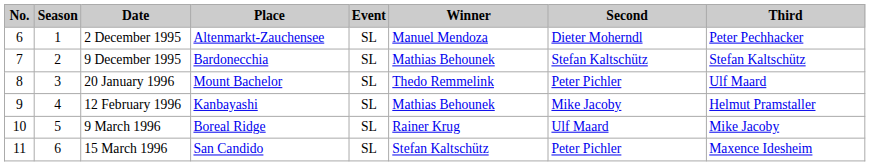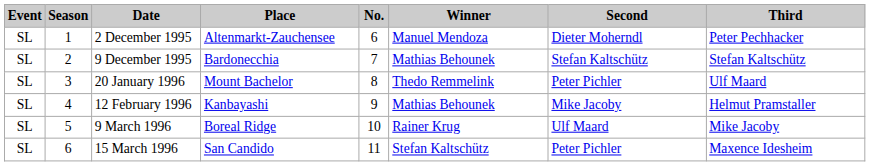columns swapped: No. <-> Event
